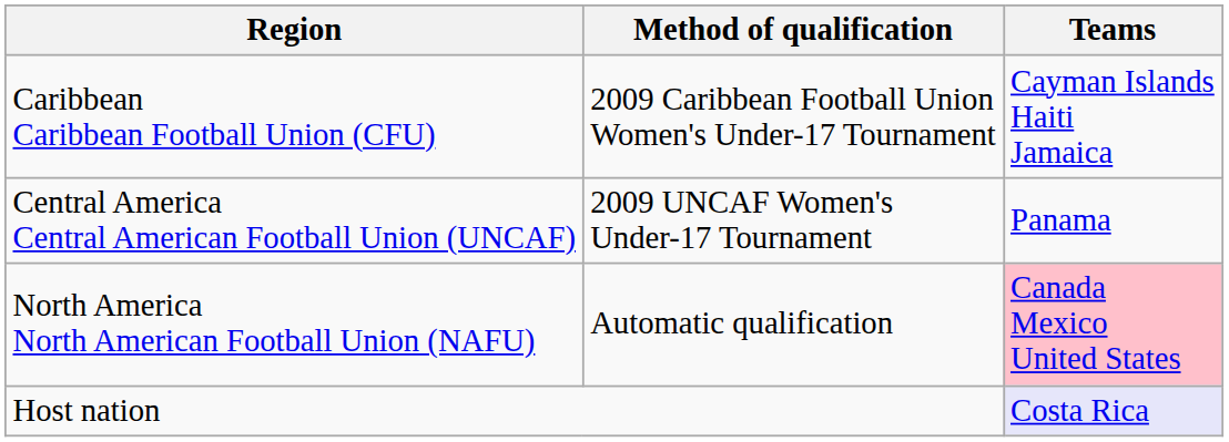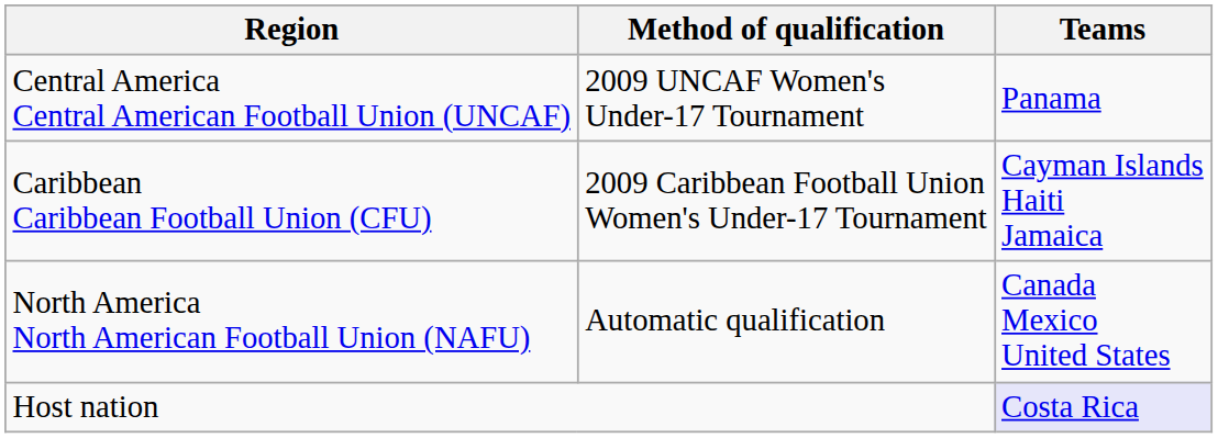rows swapped: Caribbean Caribbean Football Union (CFU) <-> Central America Central American Football Union (UNCAF)
North America North American Football Union (NAFU) | Teams: pink background -> no background
